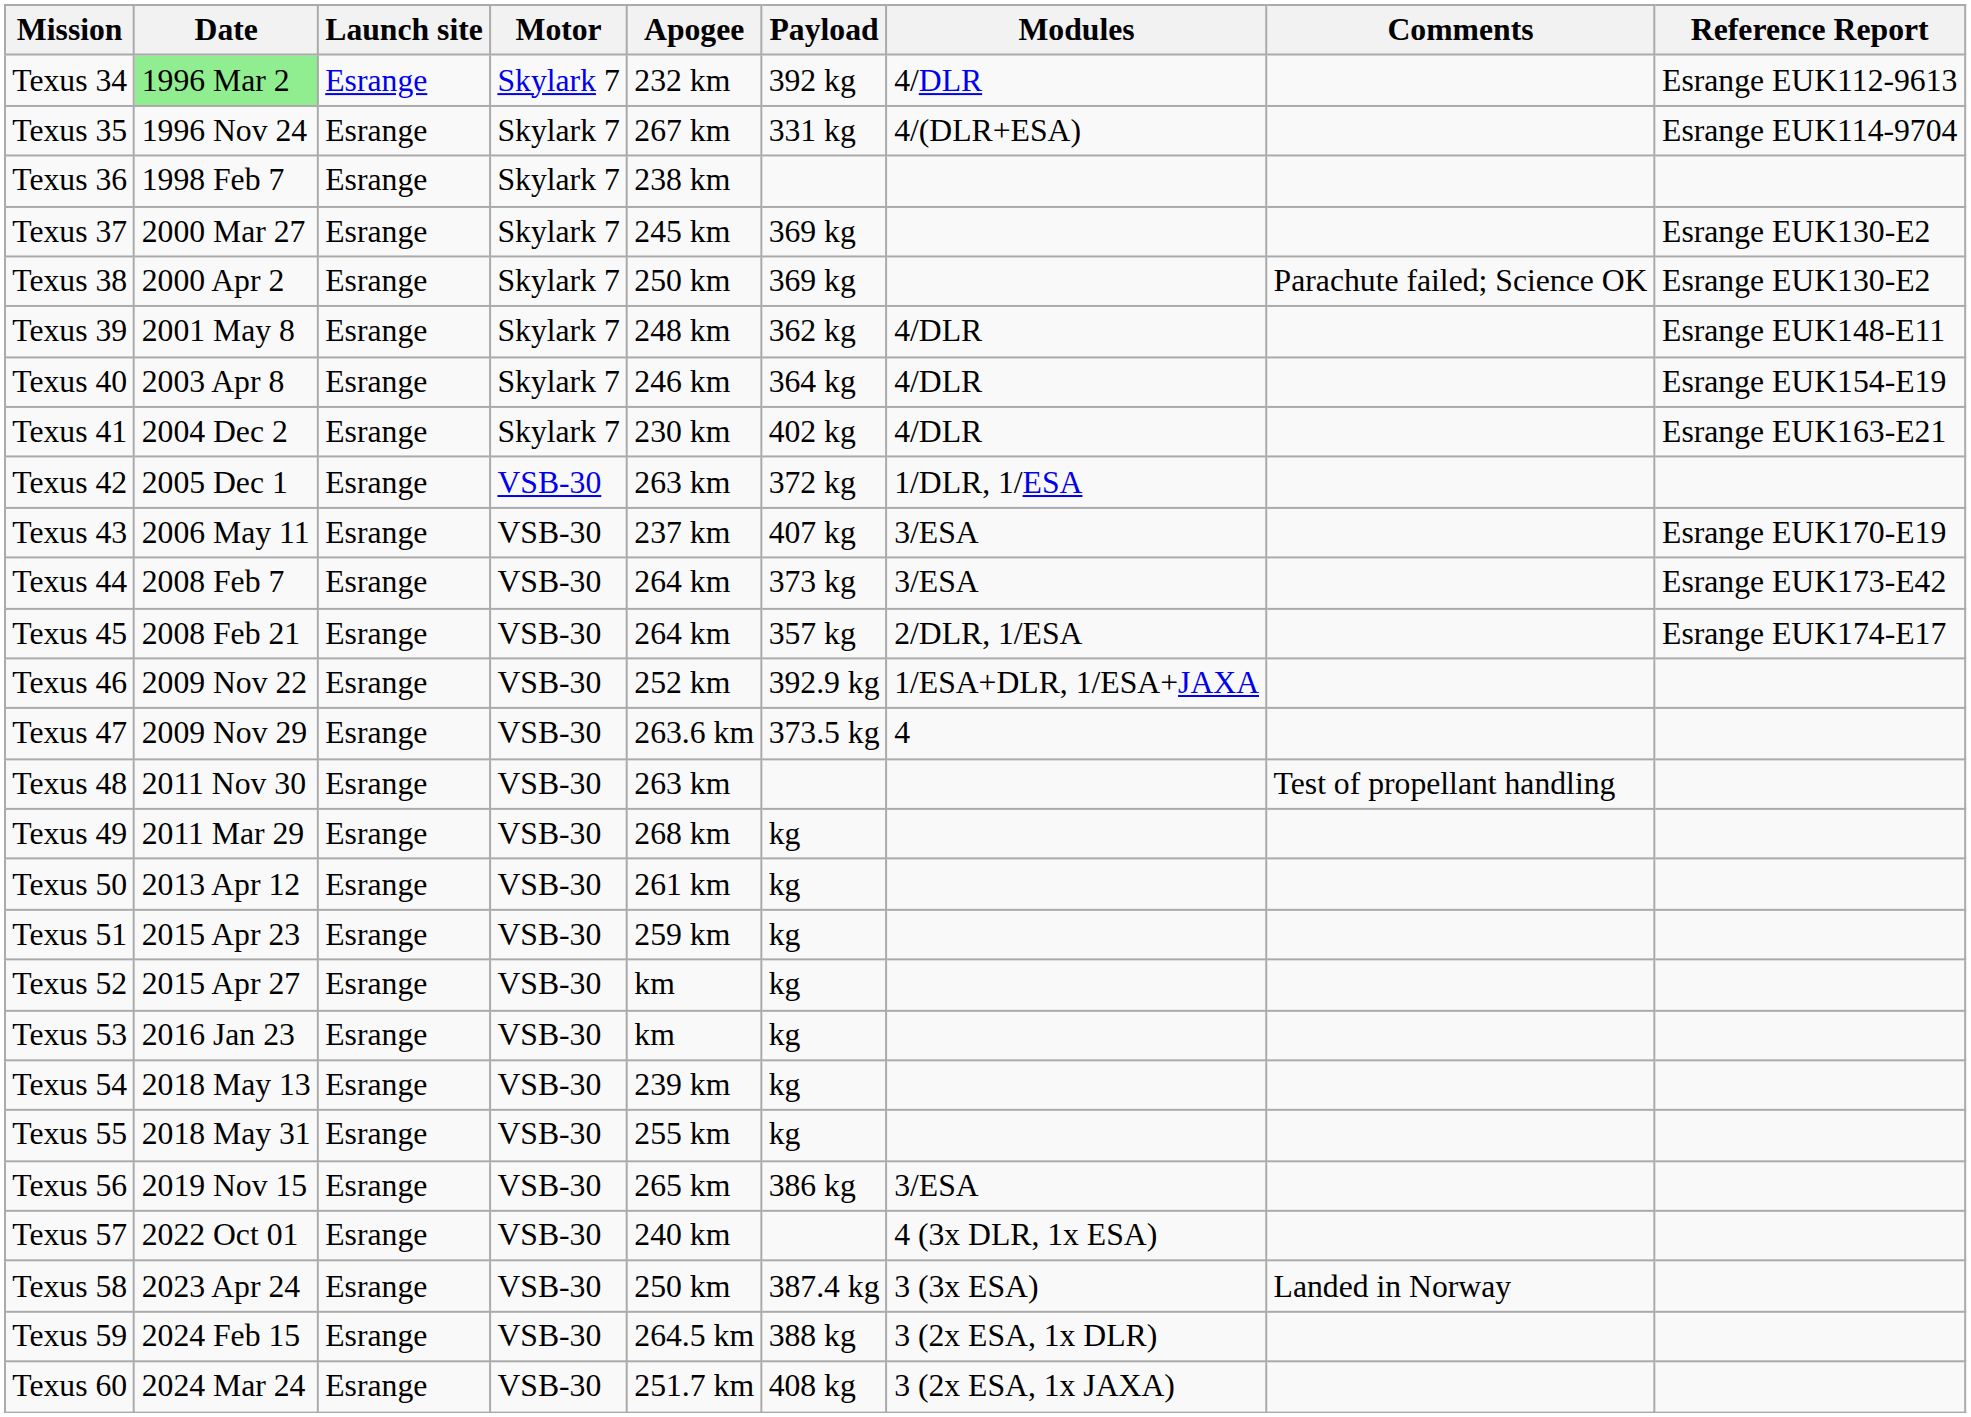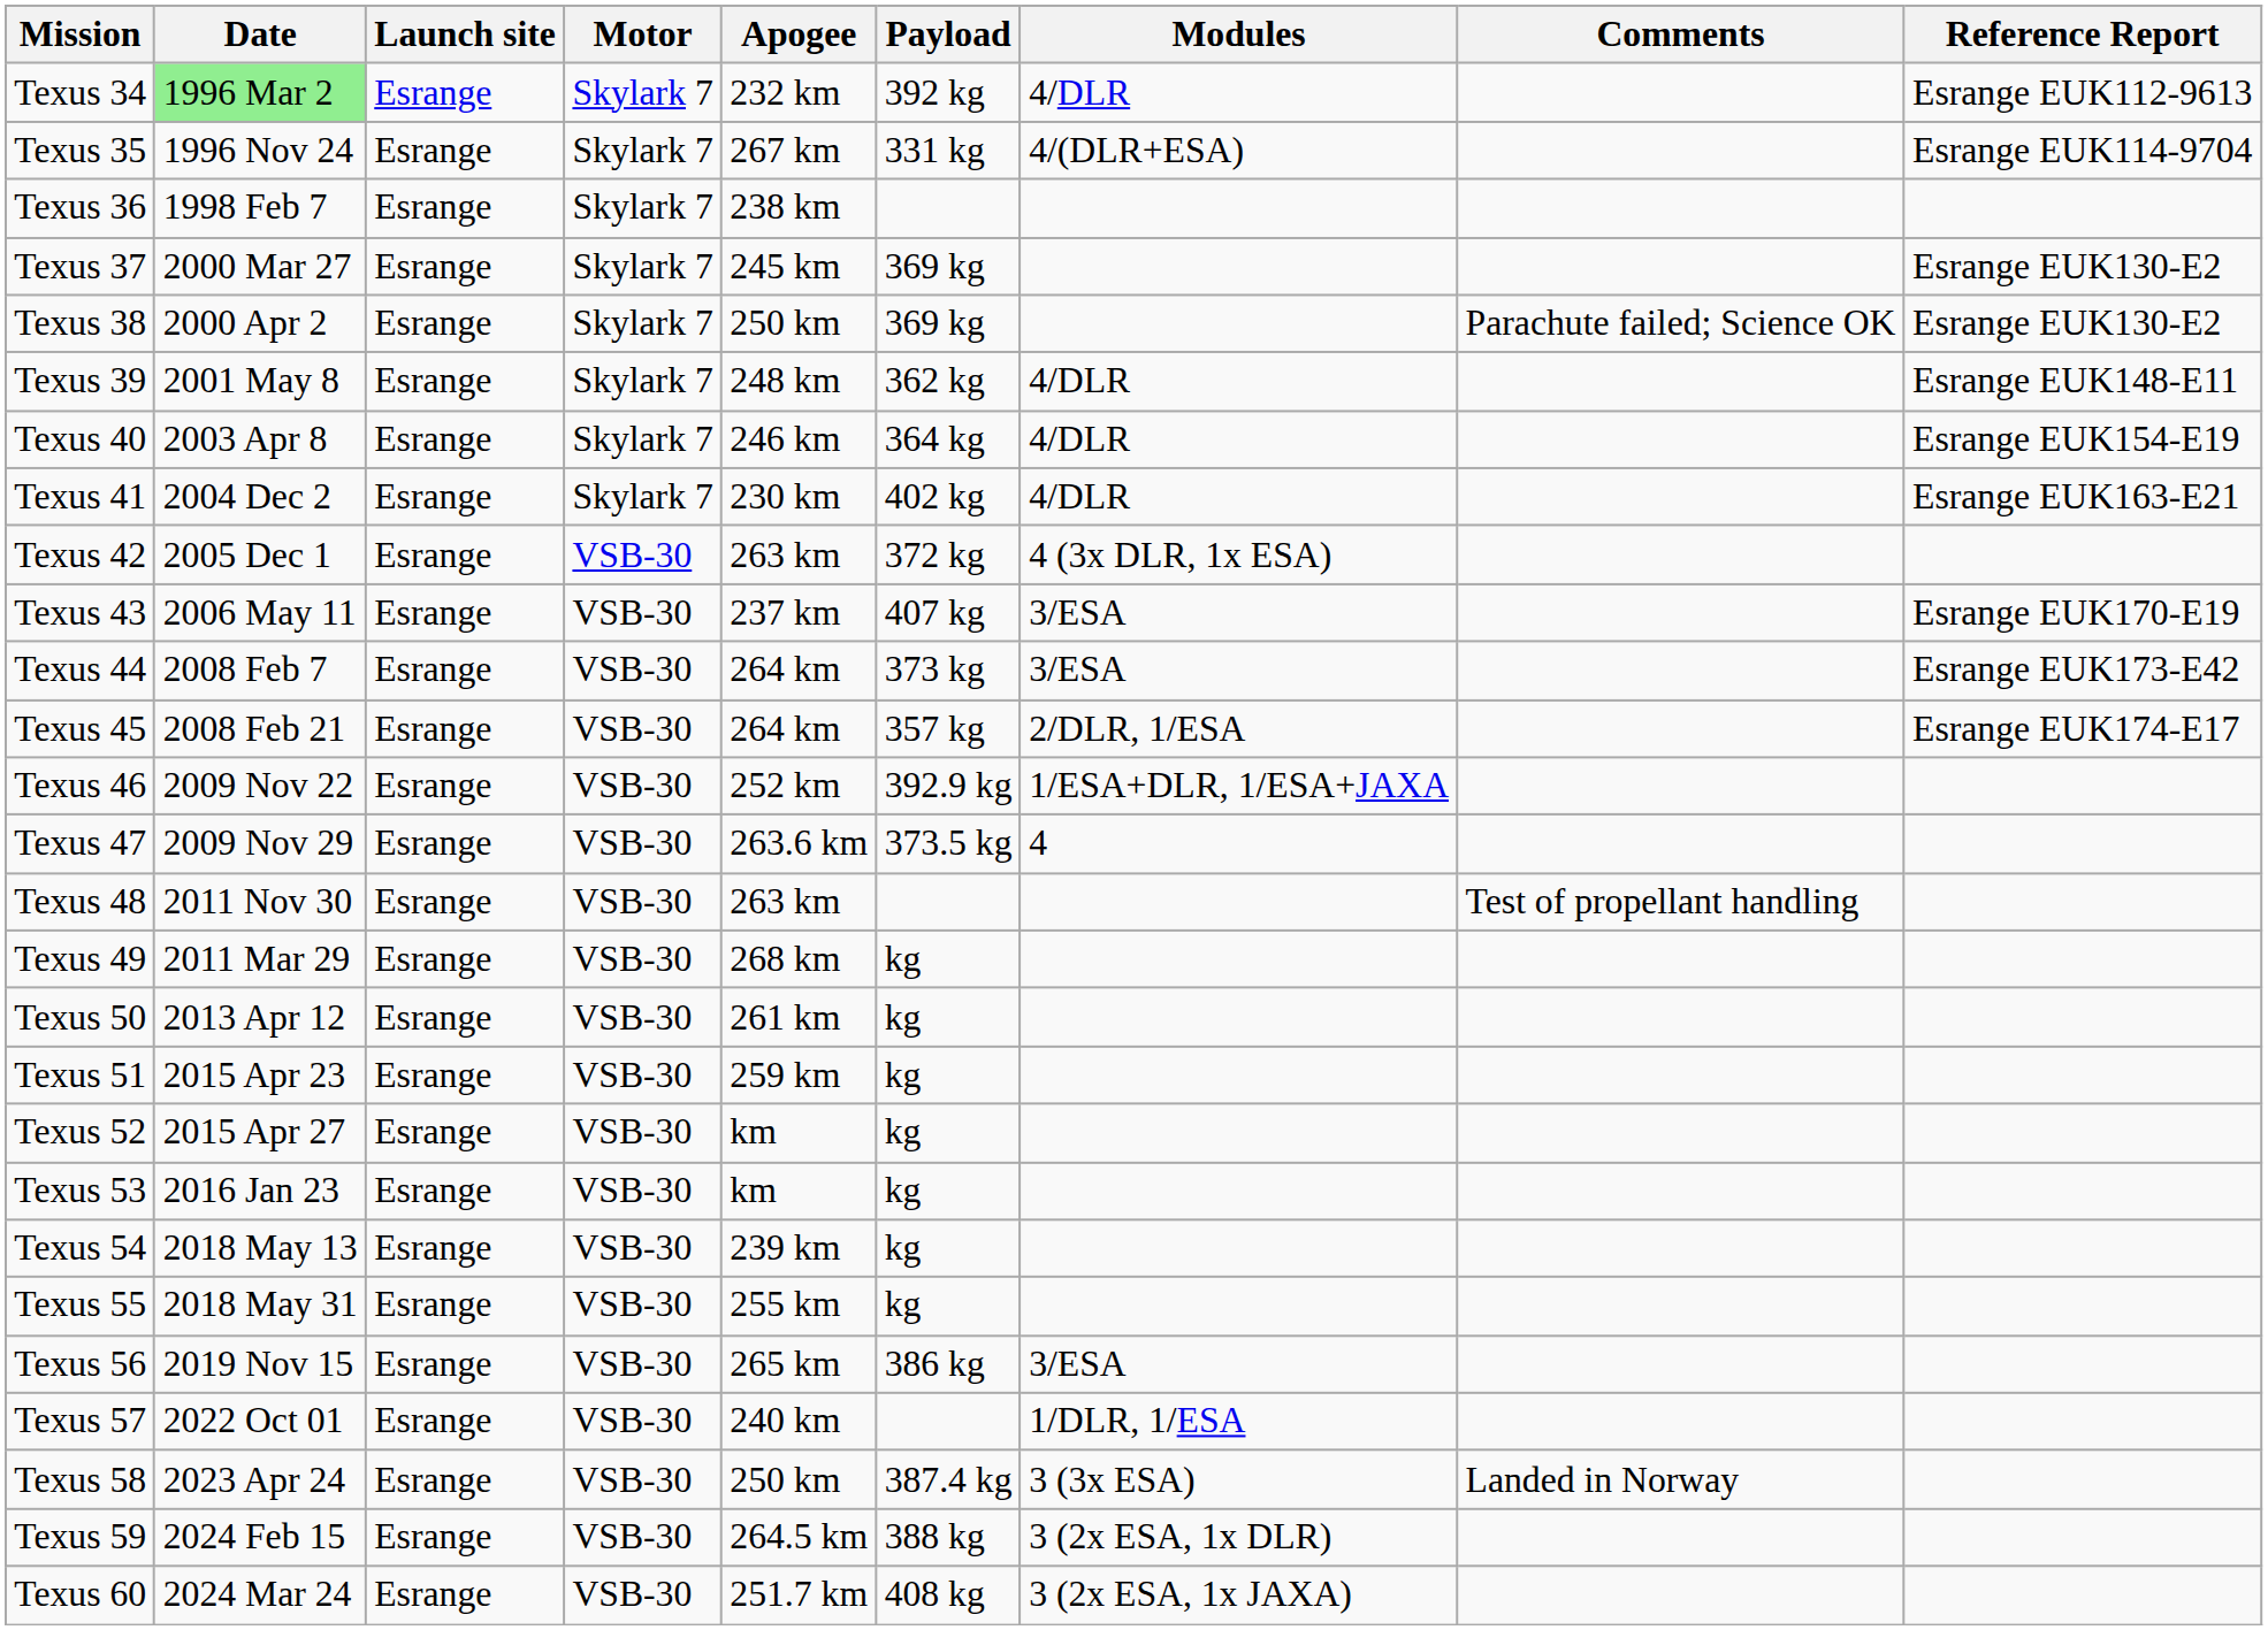Texus 42 | Modules: 1/DLR, 1/ESA -> 4 (3x DLR, 1x ESA)
Texus 57 | Modules: 4 (3x DLR, 1x ESA) -> 1/DLR, 1/ESA
